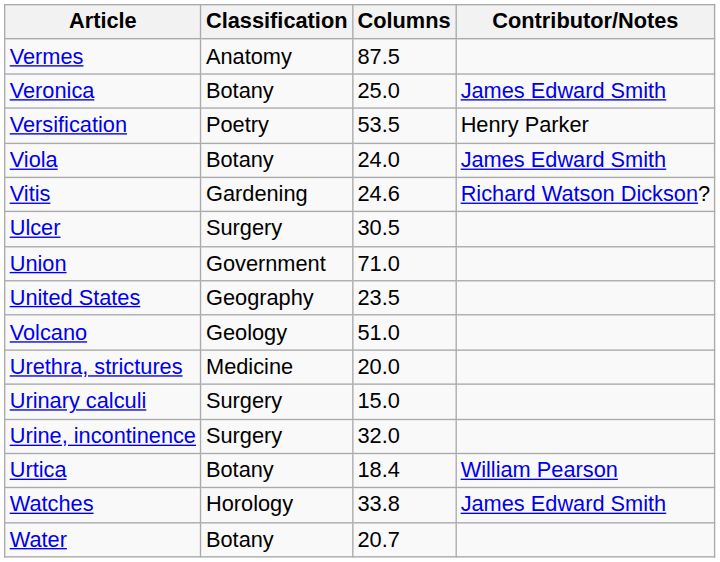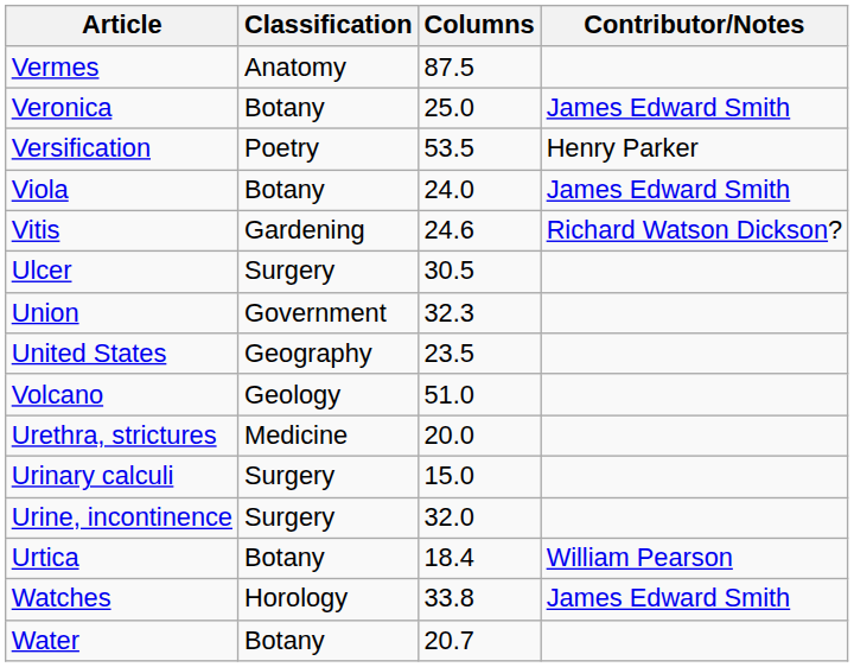Union | Columns: 71.0 -> 32.3
